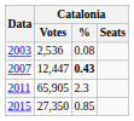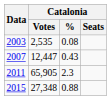2003 | Catalonia / Votes: 2,536 -> 2,535
2007 | Catalonia / %: bold -> normal
2015 | Catalonia / Votes: 27,350 -> 27,348
2015 | Catalonia / %: 0.85 -> 0.88
